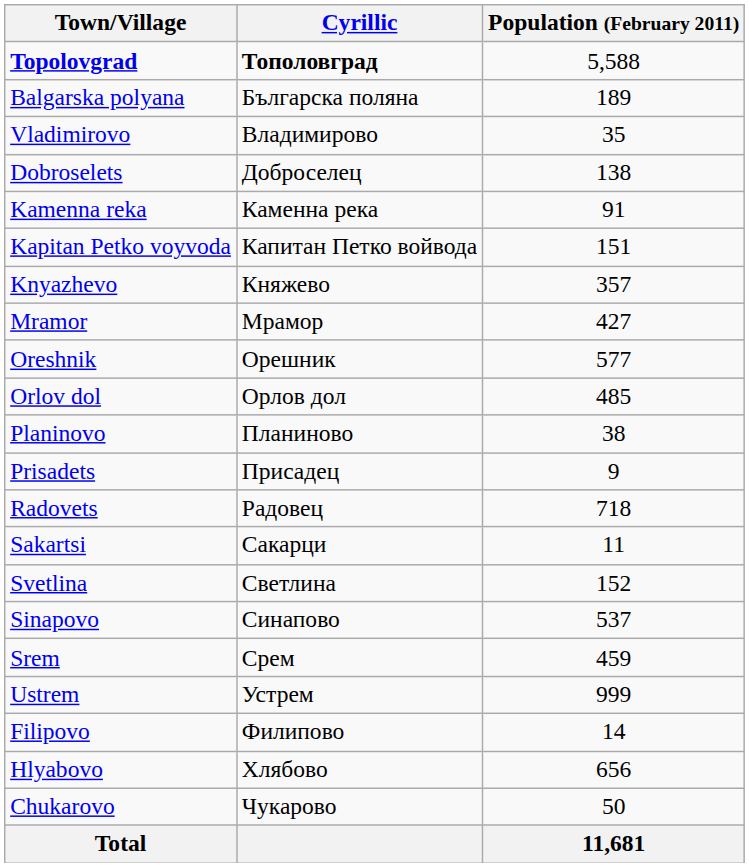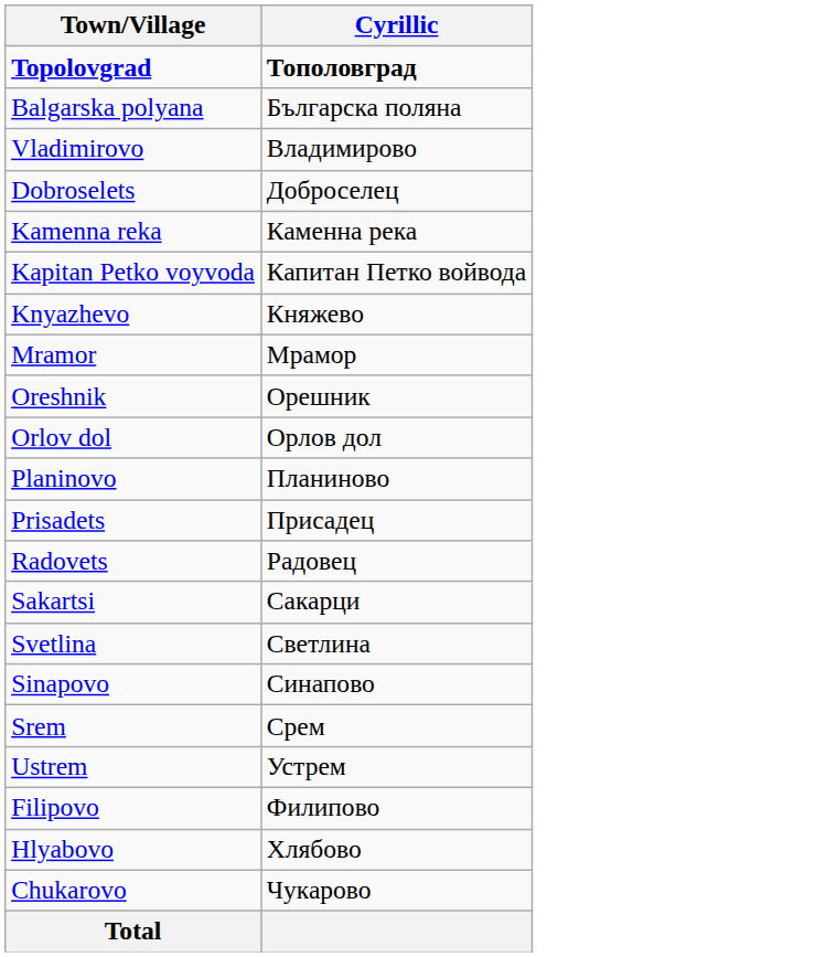- column: Population (February 2011) | 5,588 | 189 | 35 | 138 | 91 | 151 | 357 | 427 | 577 | 485 | 38 | 9 | 718 | 11 | 152 | 537 | 459 | 999 | 14 | 656 | 50 | 11,681
